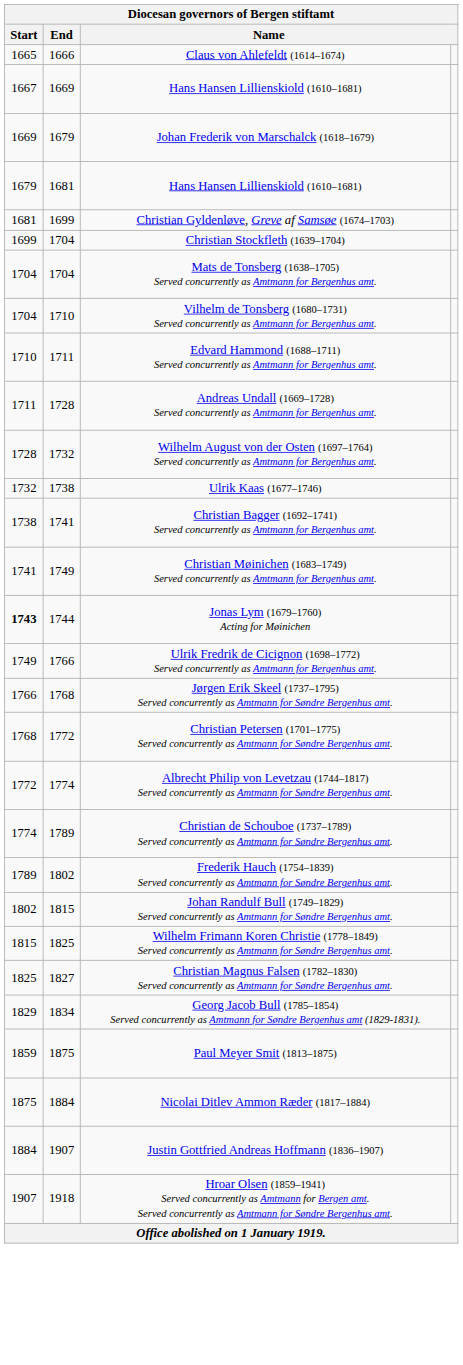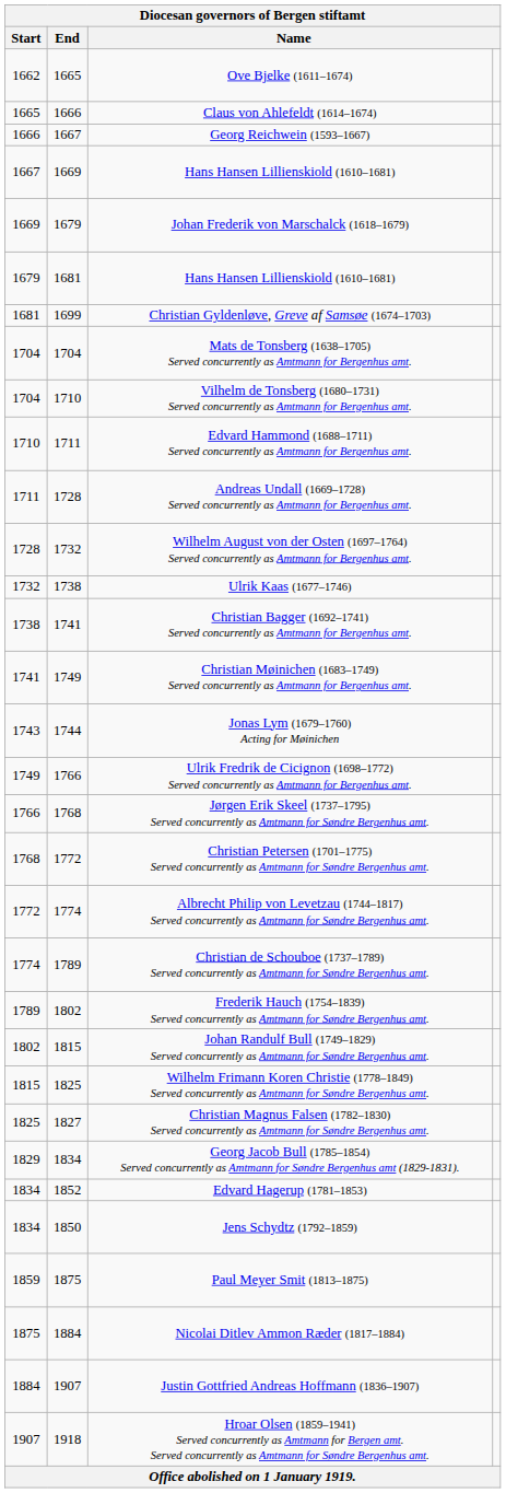+ row: 1662 | 1665 | Ove Bjelke (1611–1674)
+ row: 1666 | 1667 | Georg Reichwein (1593–1667)
- row: 1699 | 1704 | Christian Stockfleth (1639–1704)
Jonas Lym (1679–1760) Acting for Møinichen | Start: bold -> normal
+ row: 1834 | 1852 | Edvard Hagerup (1781–1853)
+ row: 1834 | 1850 | Jens Schydtz (1792–1859)
